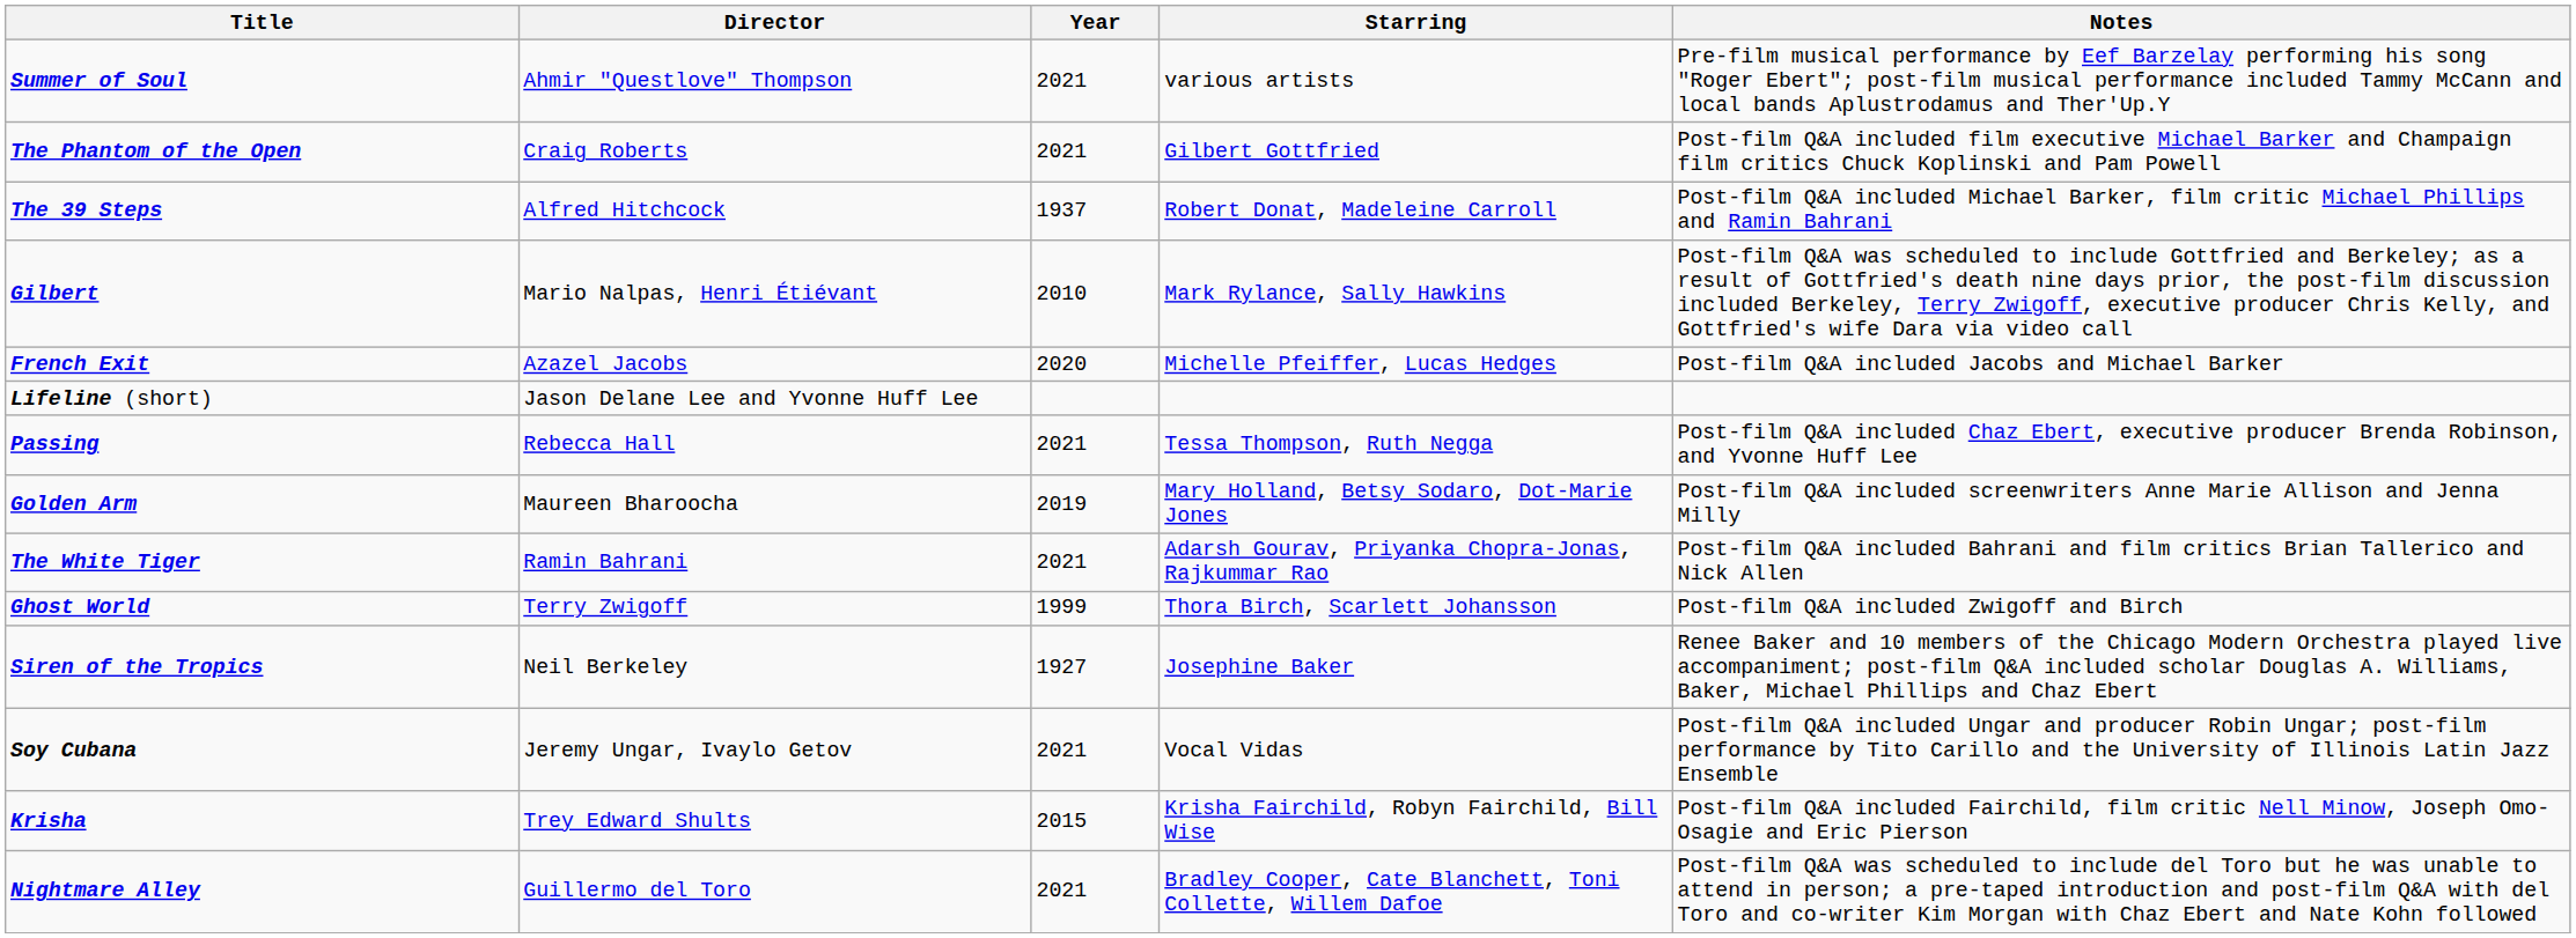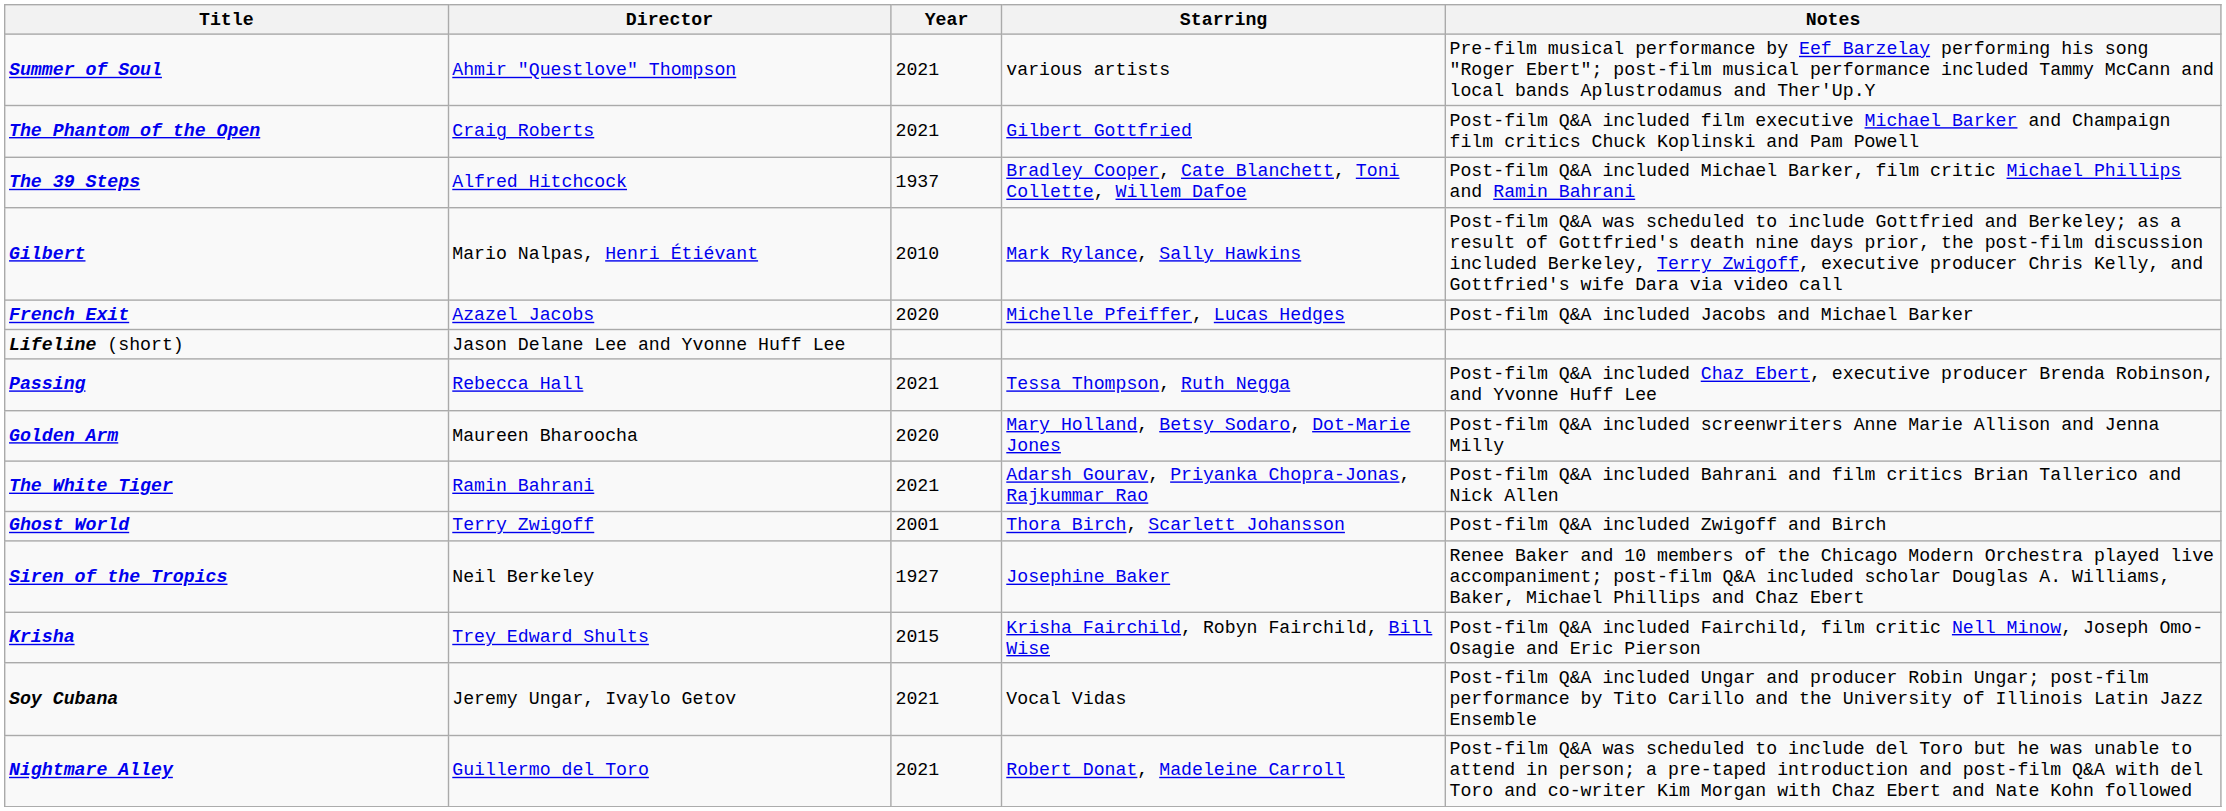The 39 Steps | Starring: Robert Donat, Madeleine Carroll -> Bradley Cooper, Cate Blanchett, Toni Collette, Willem Dafoe
Golden Arm | Year: 2019 -> 2020
Ghost World | Year: 1999 -> 2001
rows swapped: Krisha <-> Soy Cubana
Nightmare Alley | Starring: Bradley Cooper, Cate Blanchett, Toni Collette, Willem Dafoe -> Robert Donat, Madeleine Carroll
